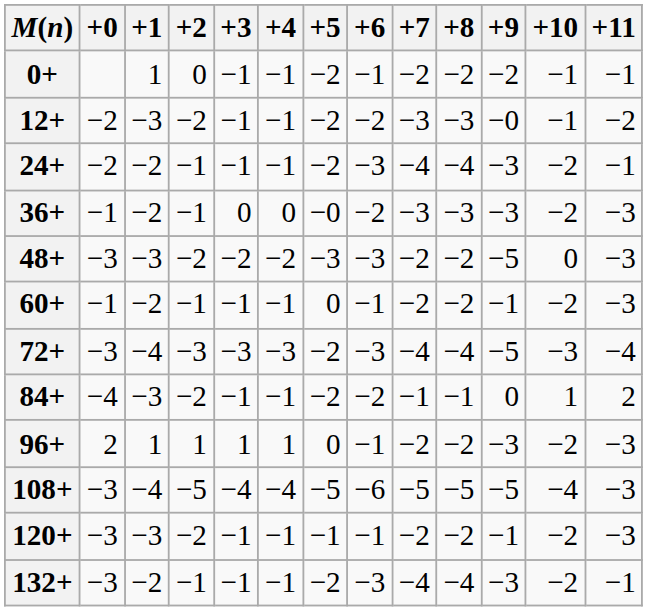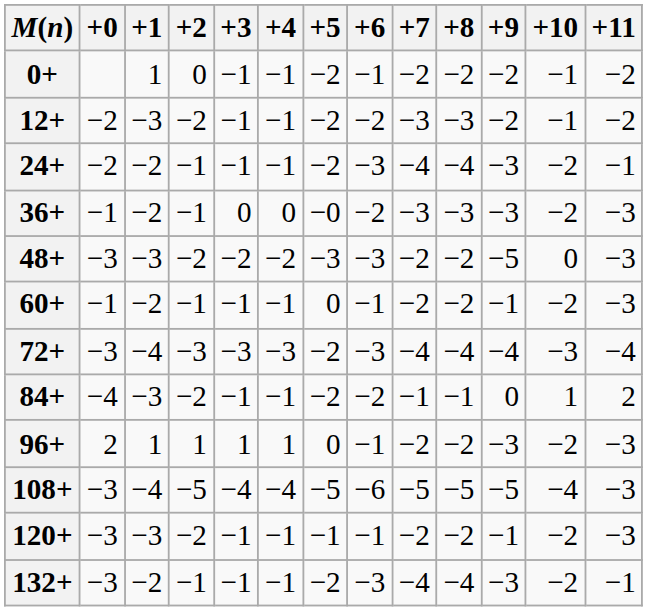0+ | +11: −1 -> −2
12+ | +9: −0 -> −2
72+ | +9: −5 -> −4
